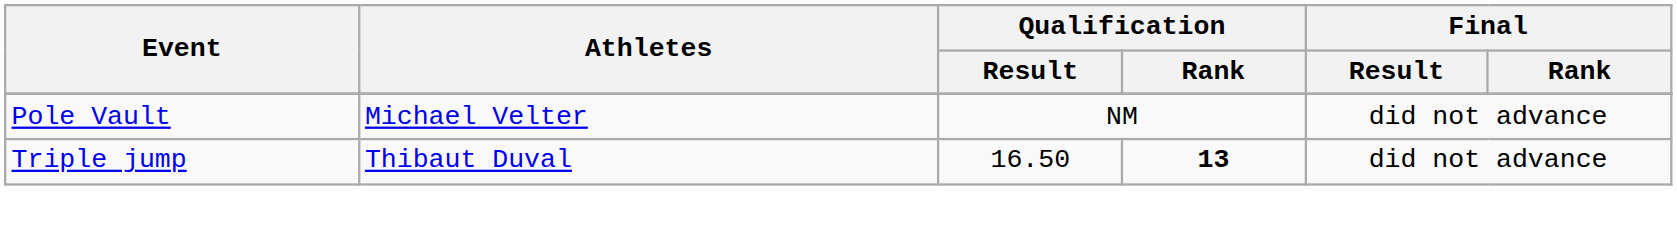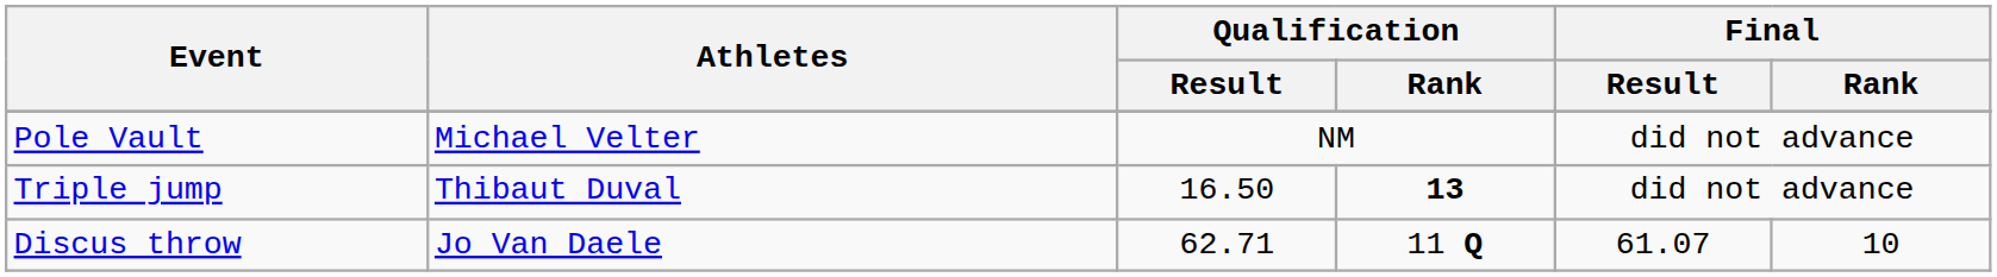+ row: Discus throw | Jo Van Daele | 62.71 | 11 Q | 61.07 | 10
